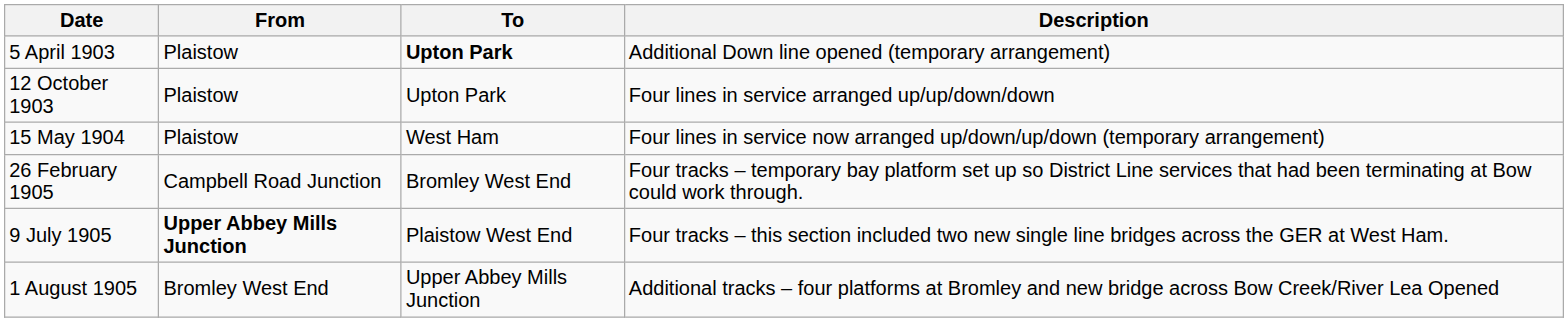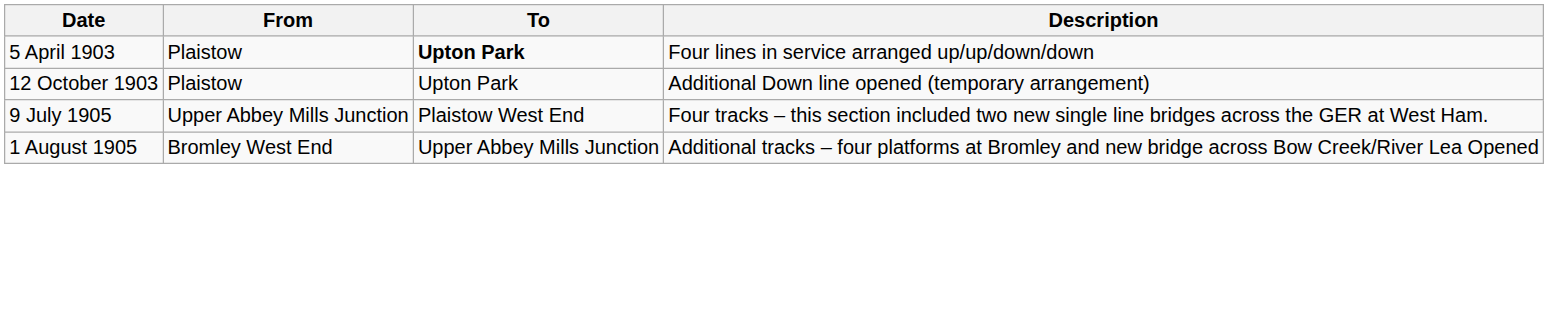5 April 1903 | Description: Additional Down line opened (temporary arrangement) -> Four lines in service arranged up/up/down/down
12 October 1903 | Description: Four lines in service arranged up/up/down/down -> Additional Down line opened (temporary arrangement)
- row: 15 May 1904 | Plaistow | West Ham | Four lines in service now arranged up/down/up/down (temporary arrangement)
- row: 26 February 1905 | Campbell Road Junction | Bromley West End | Four tracks – temporary bay platform set up so District Line services that had been terminating at Bow could work through.
9 July 1905 | From: bold -> normal
